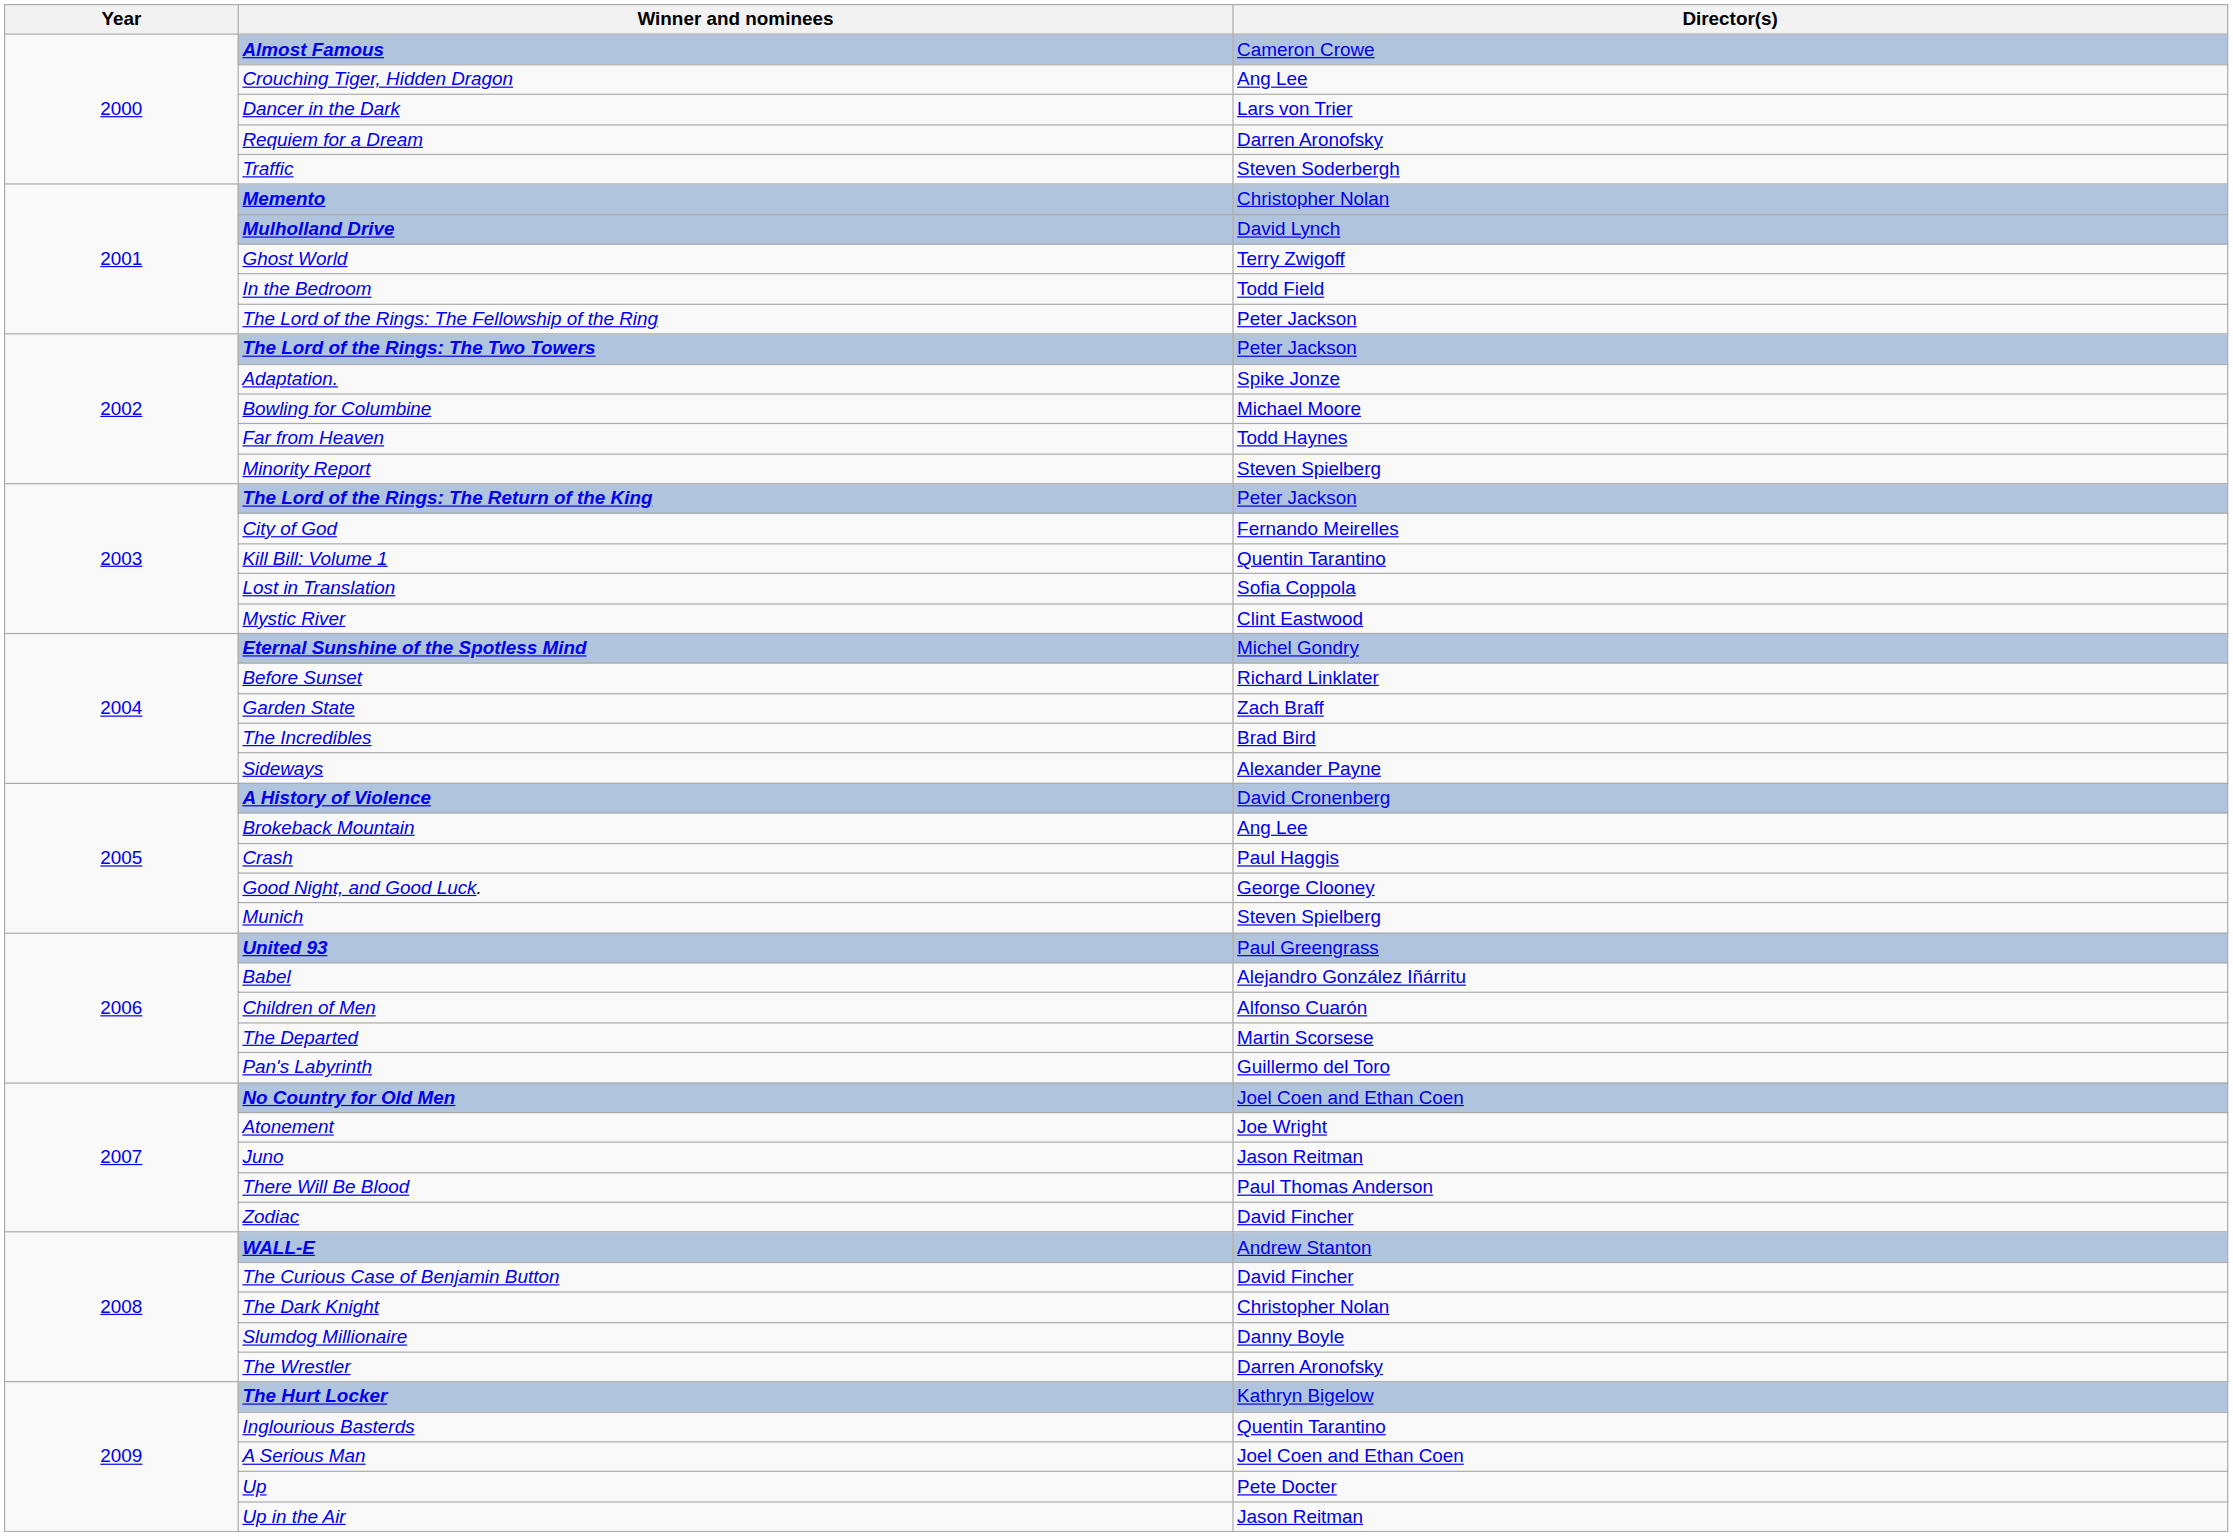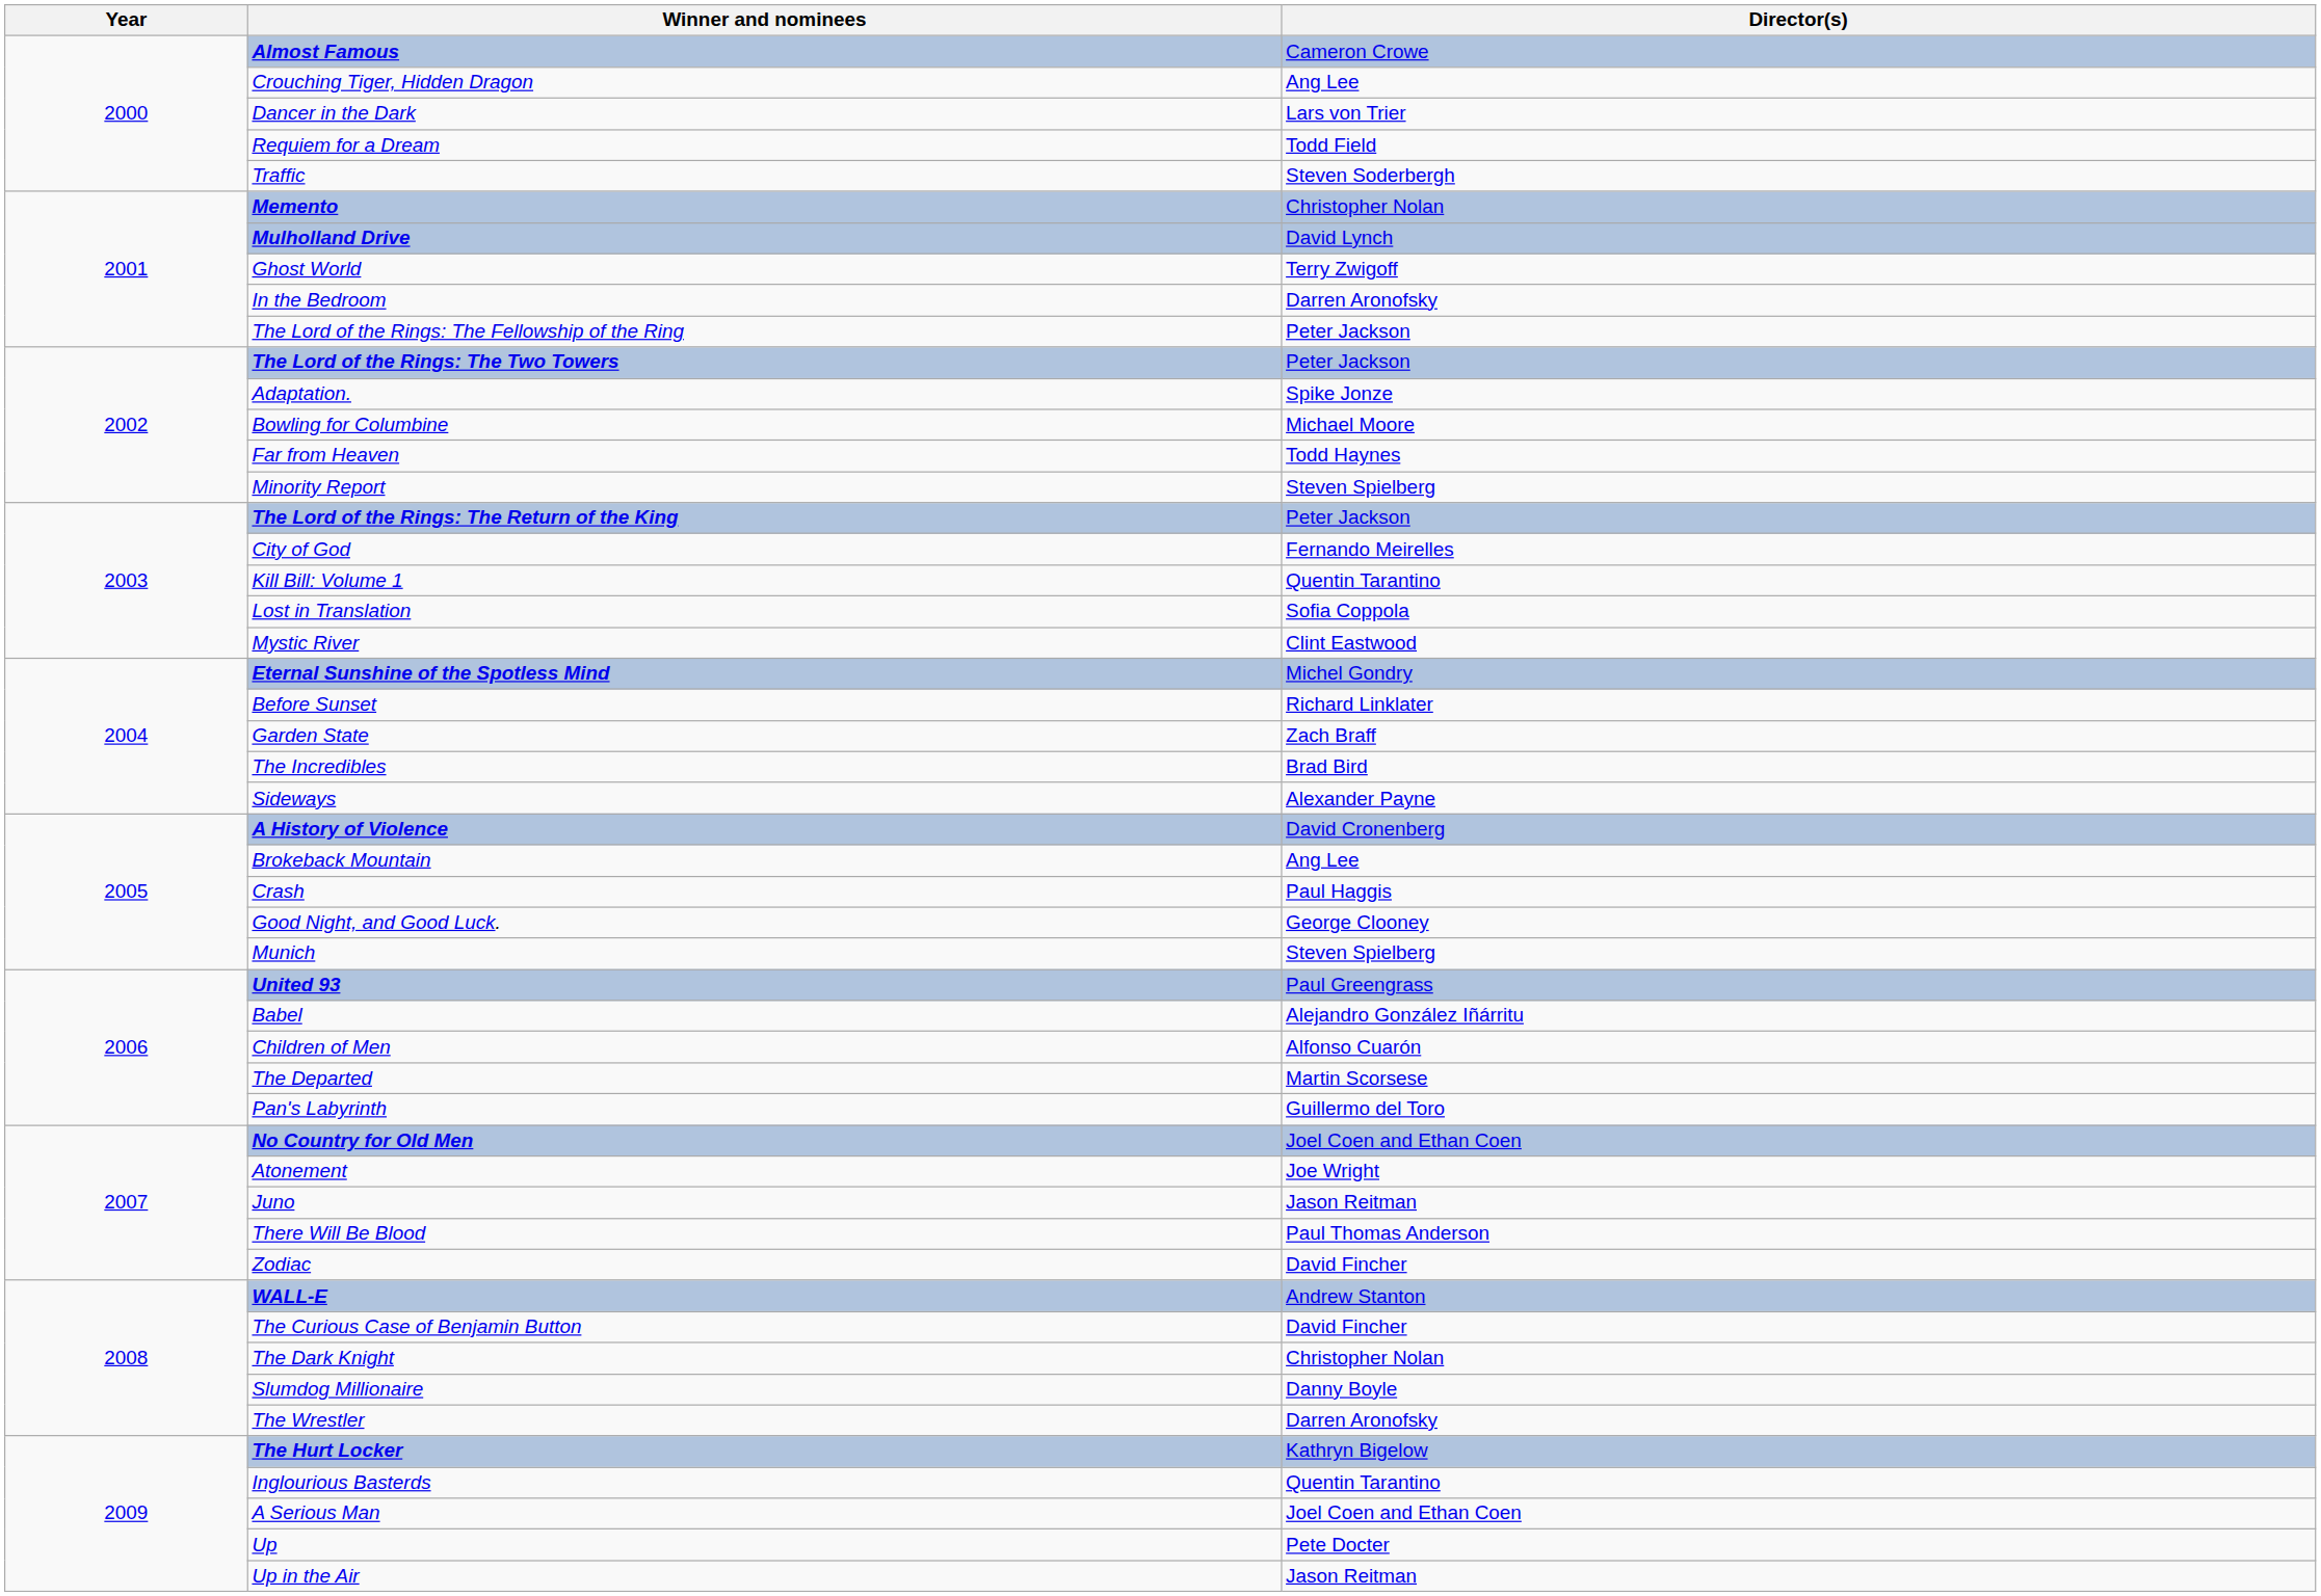Requiem for a Dream | Director(s): Darren Aronofsky -> Todd Field
In the Bedroom | Director(s): Todd Field -> Darren Aronofsky
